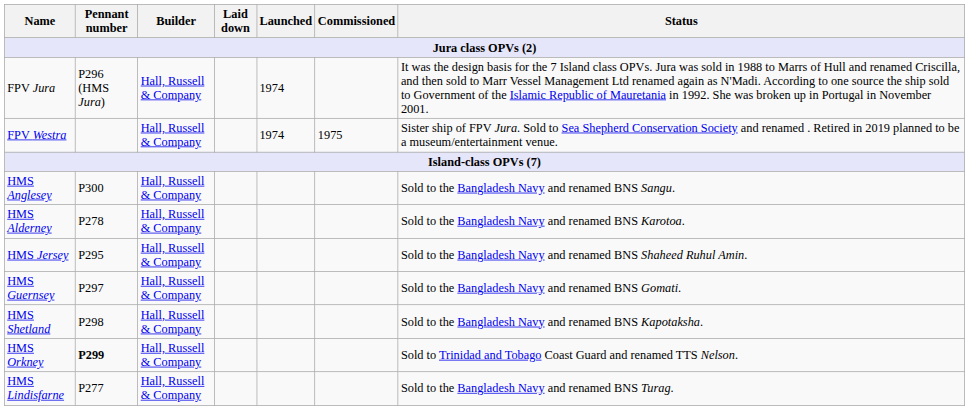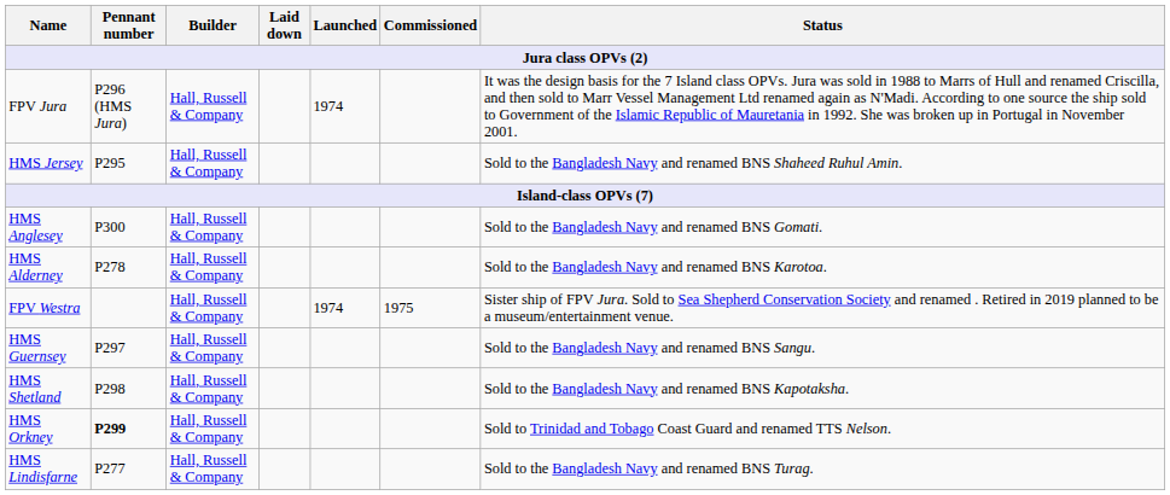rows swapped: FPV Westra <-> HMS Jersey
HMS Anglesey | Status: Sold to the Bangladesh Navy and renamed BNS Sangu. -> Sold to the Bangladesh Navy and renamed BNS Gomati.
HMS Guernsey | Status: Sold to the Bangladesh Navy and renamed BNS Gomati. -> Sold to the Bangladesh Navy and renamed BNS Sangu.
